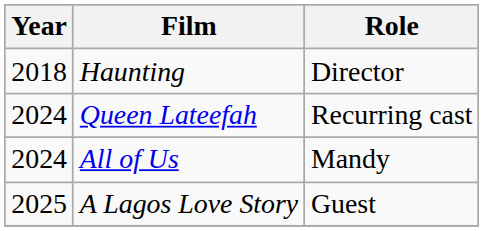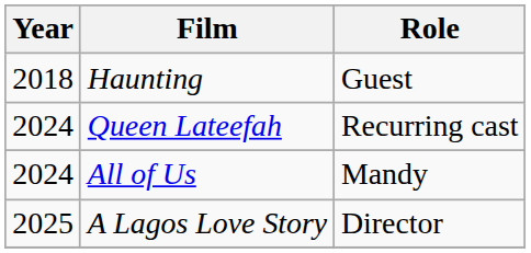Haunting | Role: Director -> Guest
A Lagos Love Story | Role: Guest -> Director
